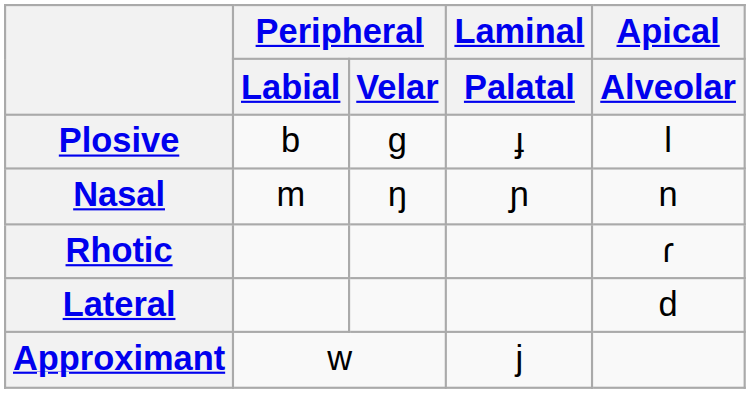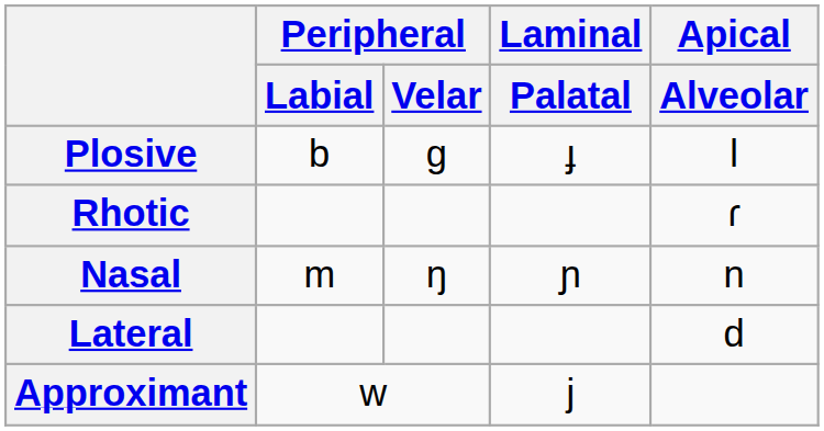rows swapped: Nasal <-> Rhotic
